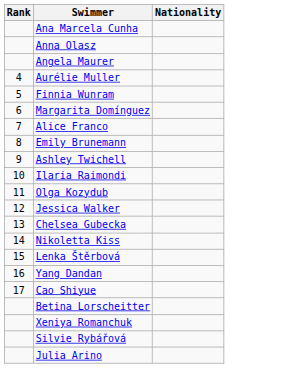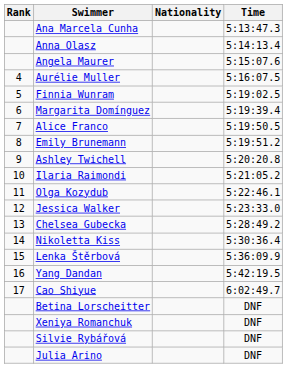+ column: Time | 5:13:47.3 | 5:14:13.4 | 5:15:07.6 | 5:16:07.5 | 5:19:02.5 | 5:19:39.4 | 5:19:50.5 | 5:19:51.2 | 5:20:20.8 | 5:21:05.2 | 5:22:46.1 | 5:23:33.0 | 5:28:49.2 | 5:30:36.4 | 5:36:09.9 | 5:42:19.5 | 6:02:49.7 | DNF | DNF | DNF | DNF
